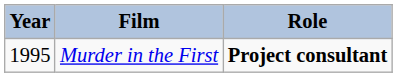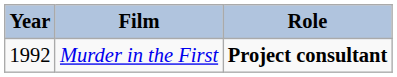Murder in the First | Year: 1995 -> 1992
